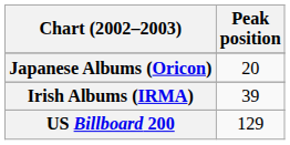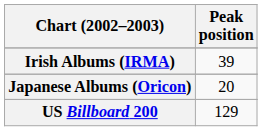rows swapped: Irish Albums (IRMA) <-> Japanese Albums (Oricon)
